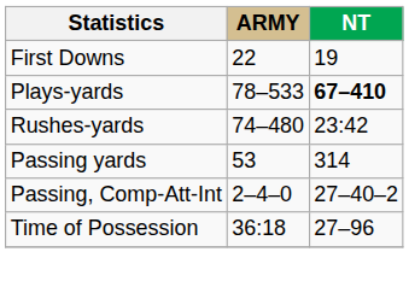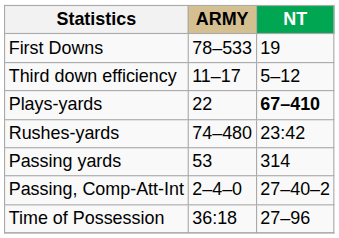First Downs | ARMY: 22 -> 78–533
+ row: Third down efficiency | 11–17 | 5–12
Plays-yards | ARMY: 78–533 -> 22
